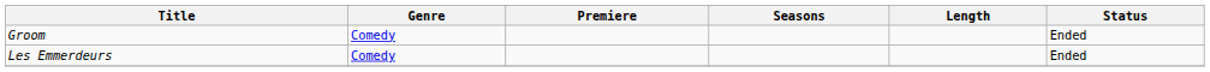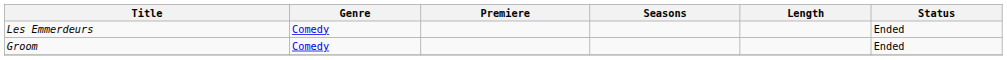rows swapped: Les Emmerdeurs <-> Groom
